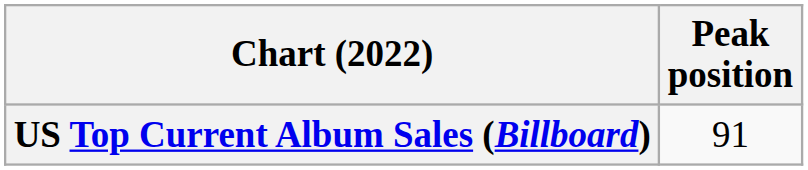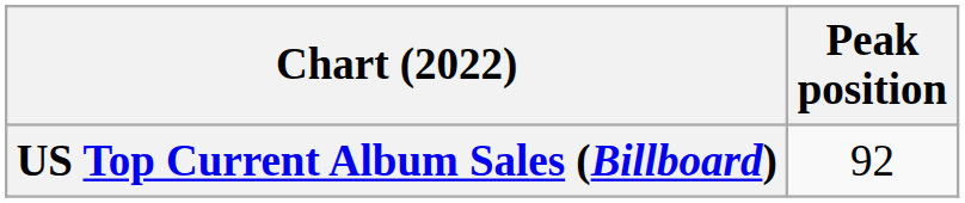US Top Current Album Sales (Billboard) | Peak position: 91 -> 92
